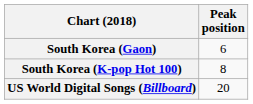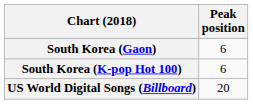South Korea (K-pop Hot 100) | Peak position: 8 -> 6
